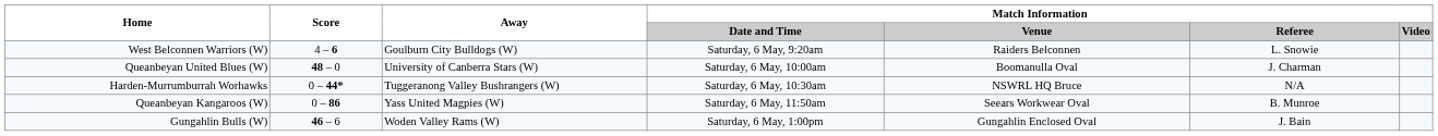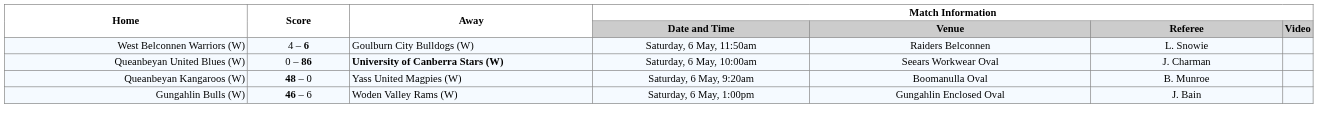West Belconnen Warriors (W) | Match Information / Date and Time: Saturday, 6 May, 9:20am -> Saturday, 6 May, 11:50am
Queanbeyan United Blues (W) | Score: 48 – 0 -> 0 – 86
Queanbeyan United Blues (W) | Away: normal -> bold
Queanbeyan United Blues (W) | Match Information / Venue: Boomanulla Oval -> Seears Workwear Oval
- row: Harden-Murrumburrah Worhawks | 0 – 44* | Tuggeranong Valley Bushrangers (W) | Saturday, 6 May, 10:30am | NSWRL HQ Bruce | N/A
Queanbeyan Kangaroos (W) | Score: 0 – 86 -> 48 – 0
Queanbeyan Kangaroos (W) | Match Information / Date and Time: Saturday, 6 May, 11:50am -> Saturday, 6 May, 9:20am
Queanbeyan Kangaroos (W) | Match Information / Venue: Seears Workwear Oval -> Boomanulla Oval
